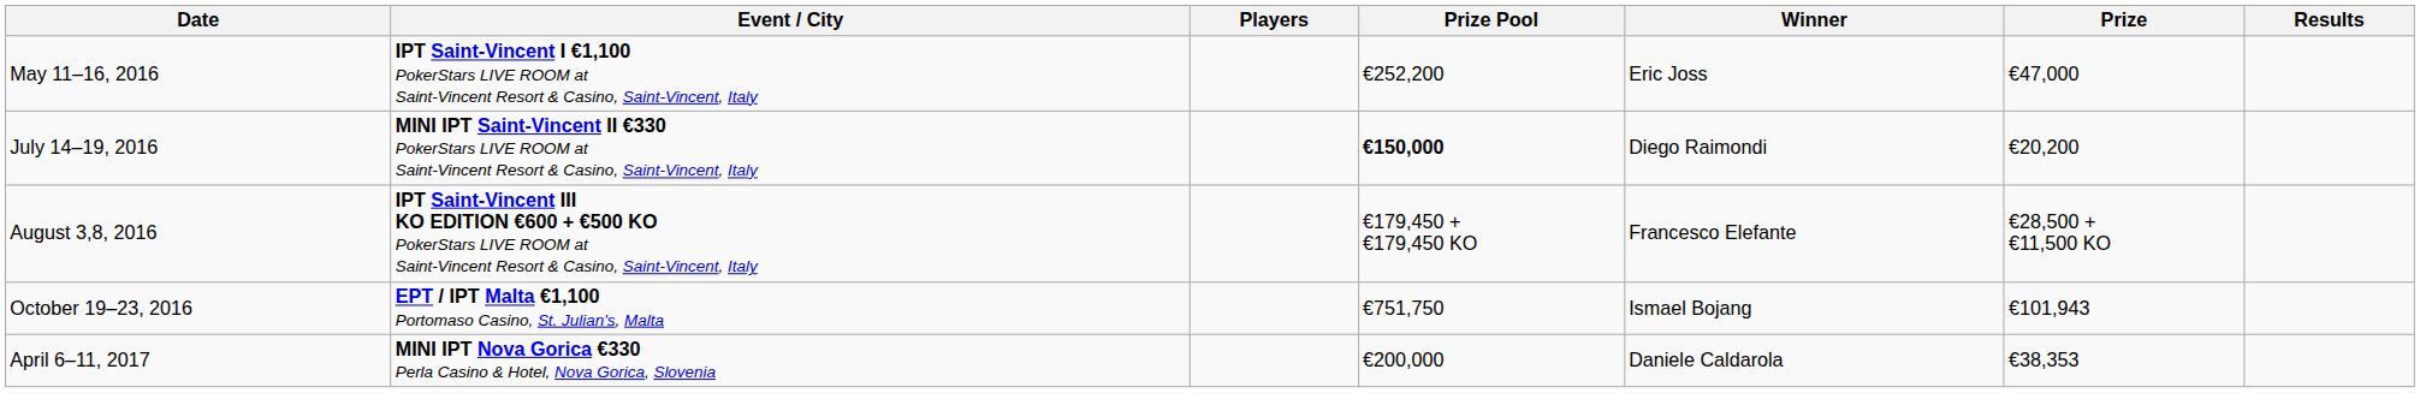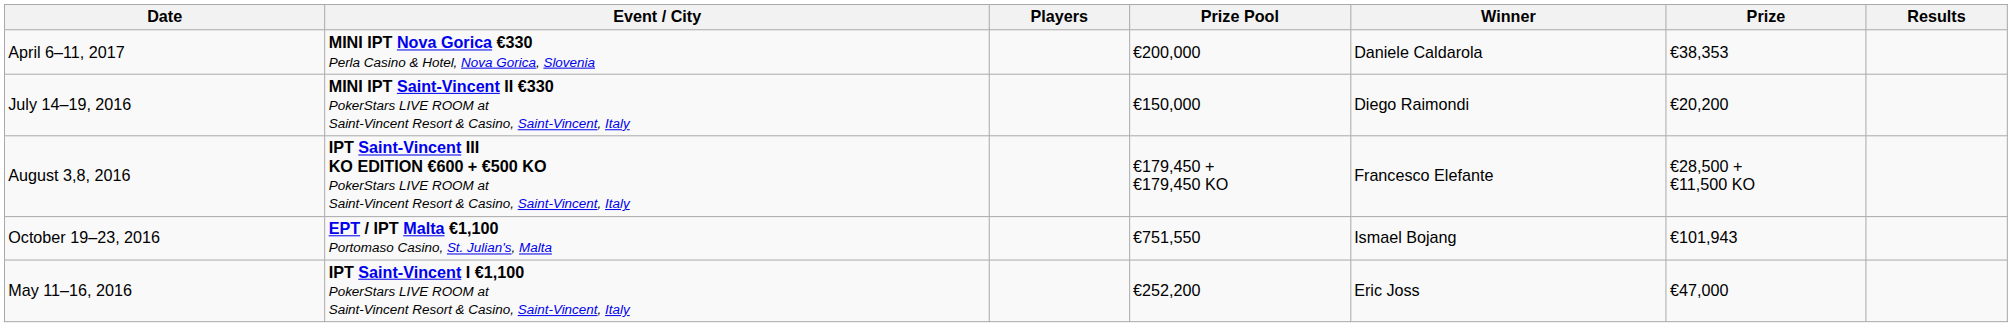rows swapped: May 11–16, 2016 <-> April 6–11, 2017
July 14–19, 2016 | Prize Pool: bold -> normal
October 19–23, 2016 | Prize Pool: €751,750 -> €751,550
